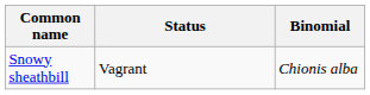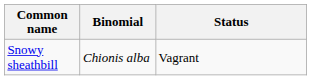columns swapped: Binomial <-> Status
